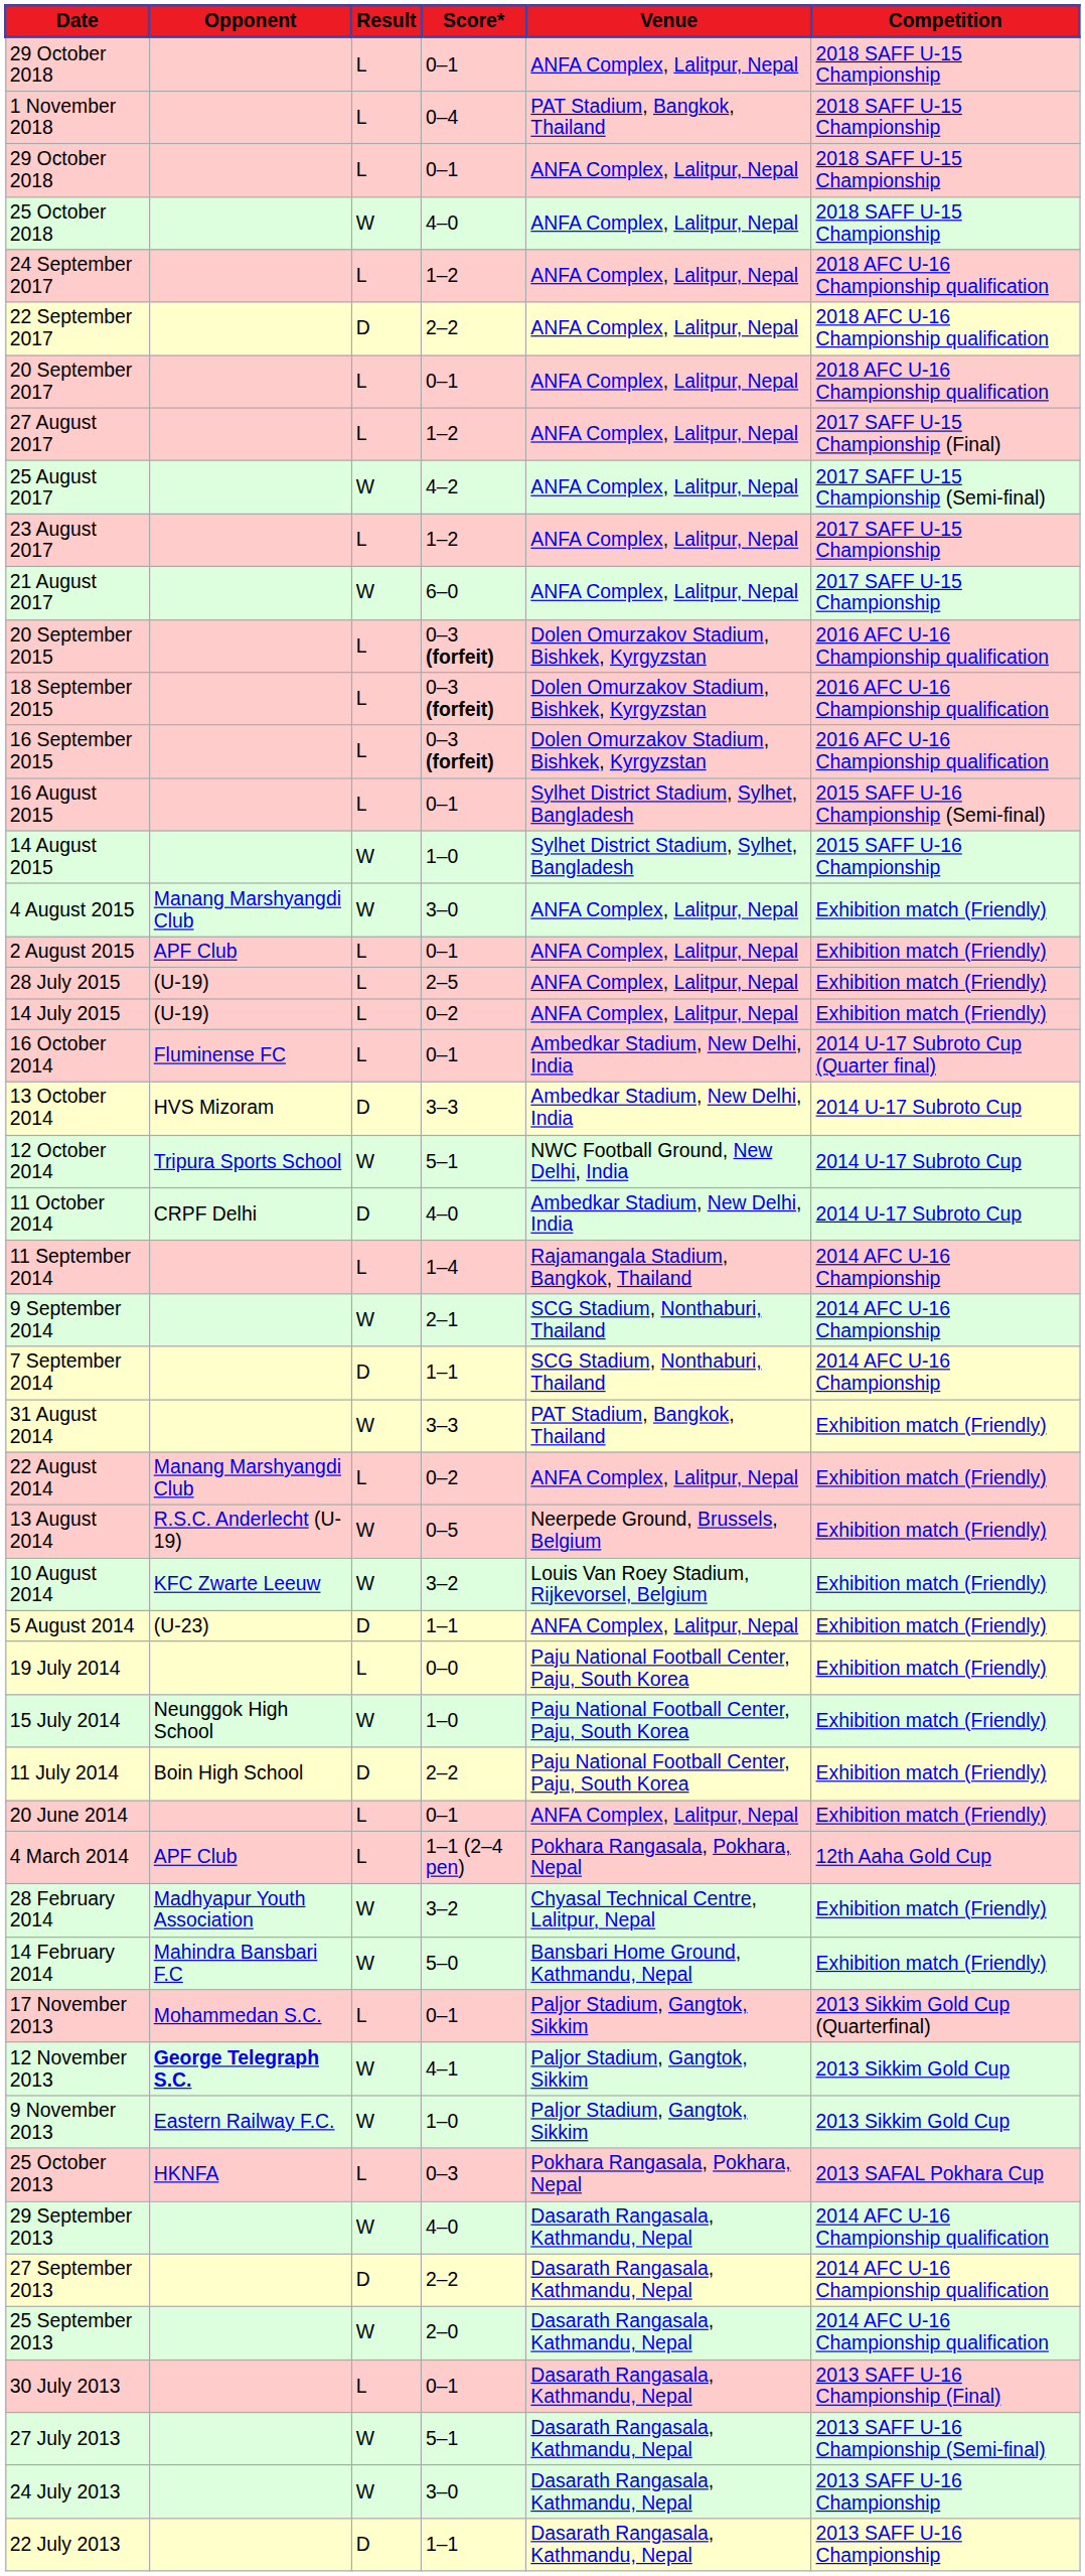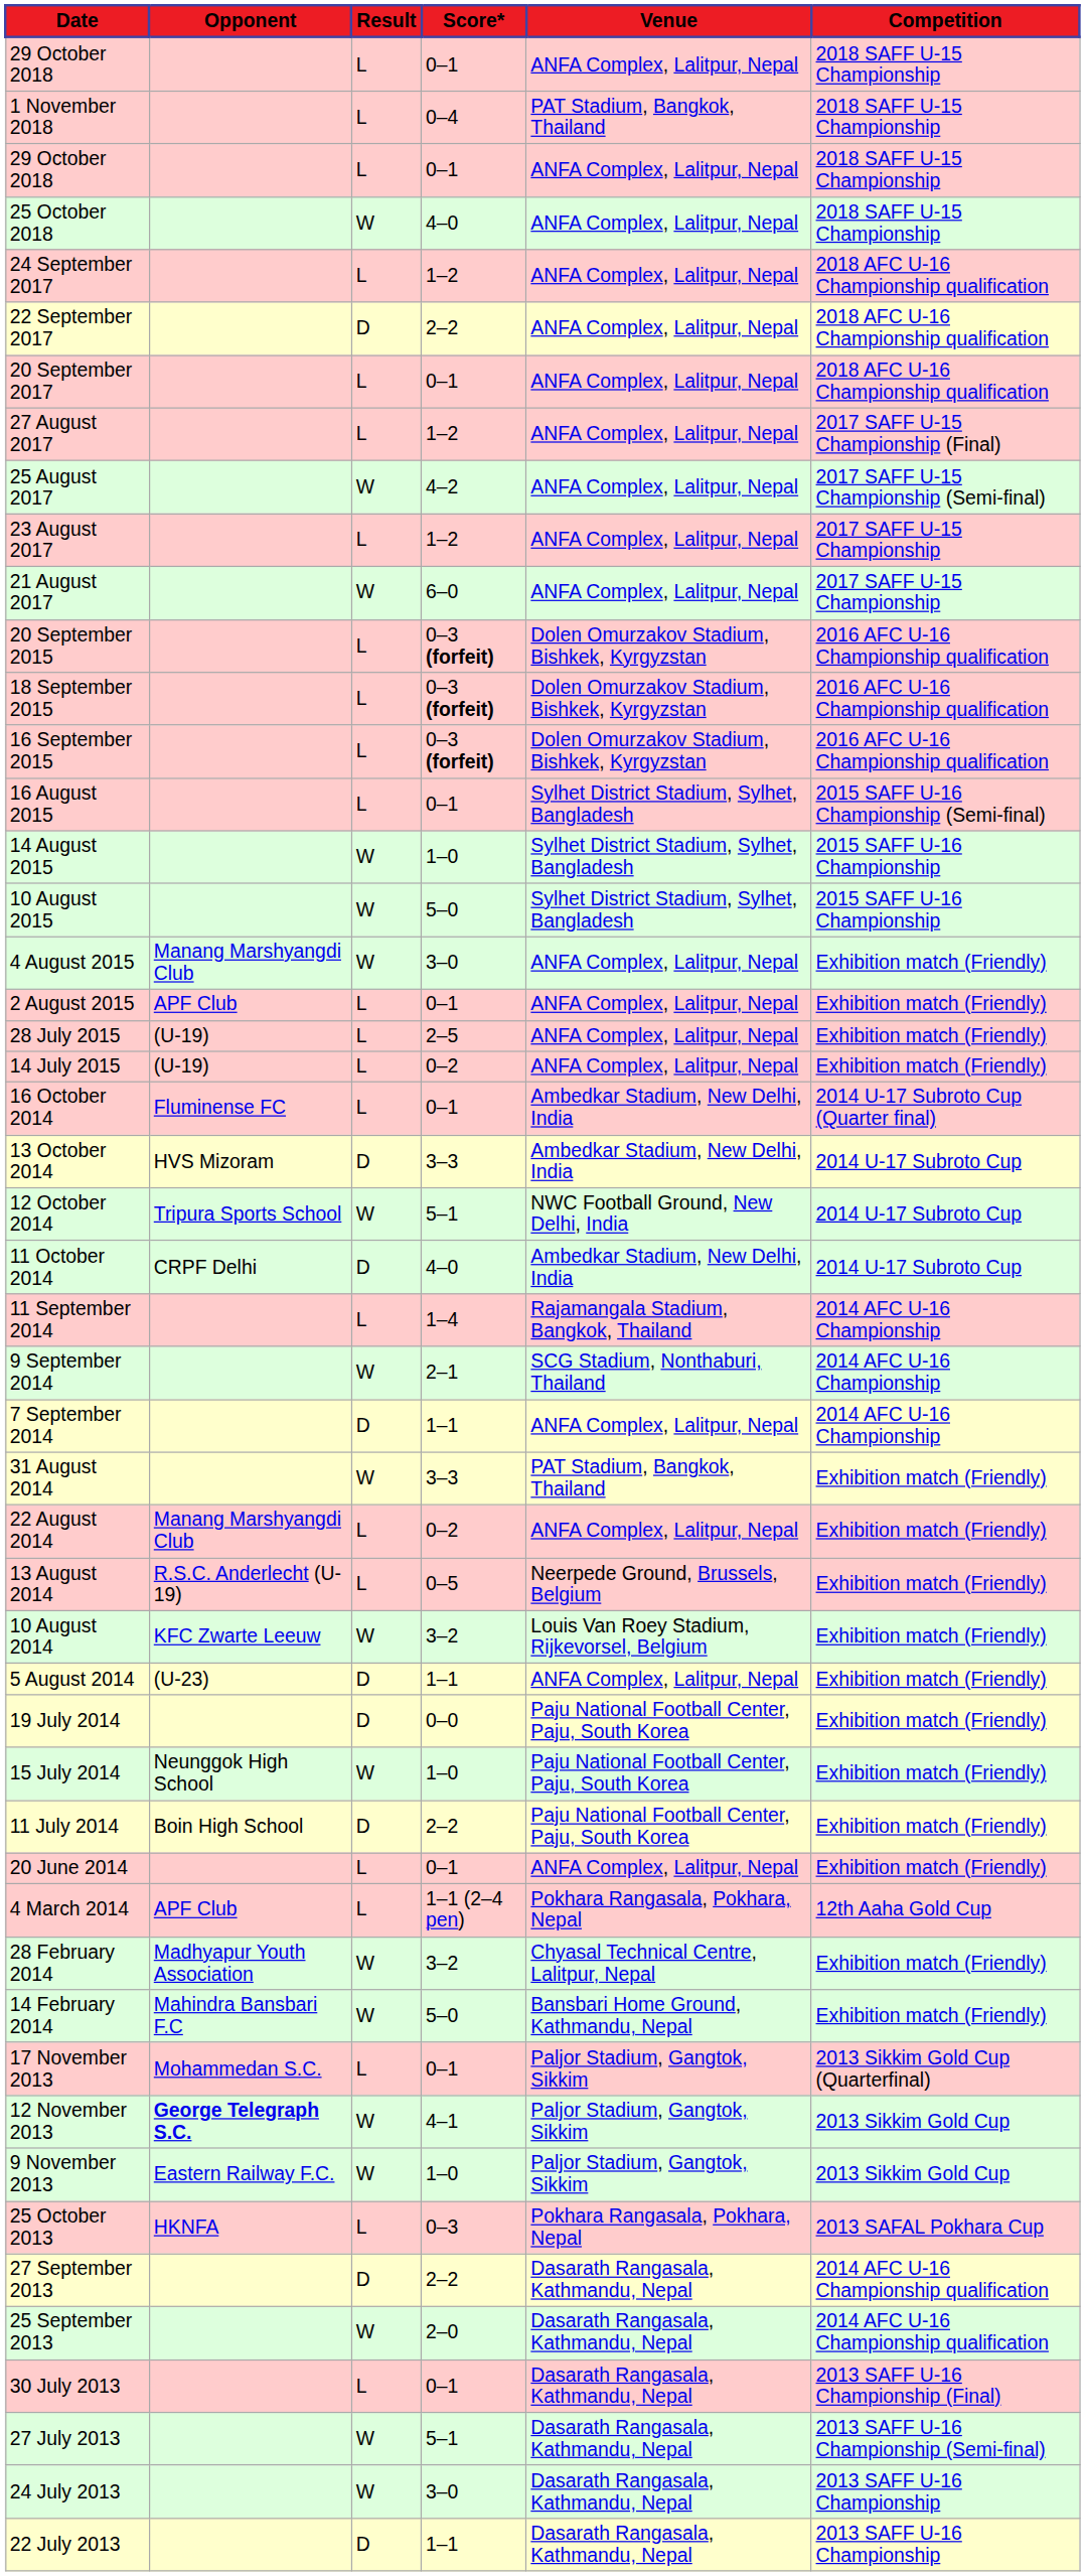+ row: 10 August 2015 | W | 5–0 | Sylhet District Stadium, Sylhet, Bangladesh | 2015 SAFF U-16 Championship
7 September 2014 | Venue: SCG Stadium, Nonthaburi, Thailand -> ANFA Complex, Lalitpur, Nepal
13 August 2014 | Result: W -> L
19 July 2014 | Result: L -> D
- row: 29 September 2013 | W | 4–0 | Dasarath Rangasala, Kathmandu, Nepal | 2014 AFC U-16 Championship qualification
